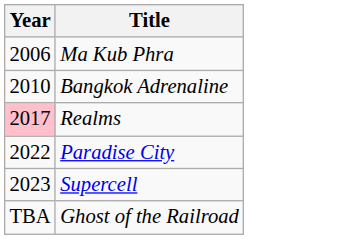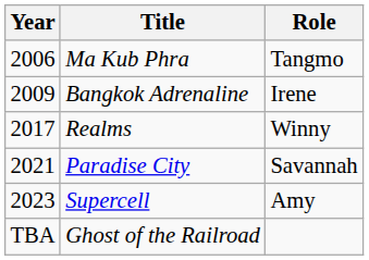+ column: Role | Tangmo | Irene | Winny | Savannah | Amy
Bangkok Adrenaline | Year: 2010 -> 2009
Realms | Year: pink background -> no background
Paradise City | Year: 2022 -> 2021
